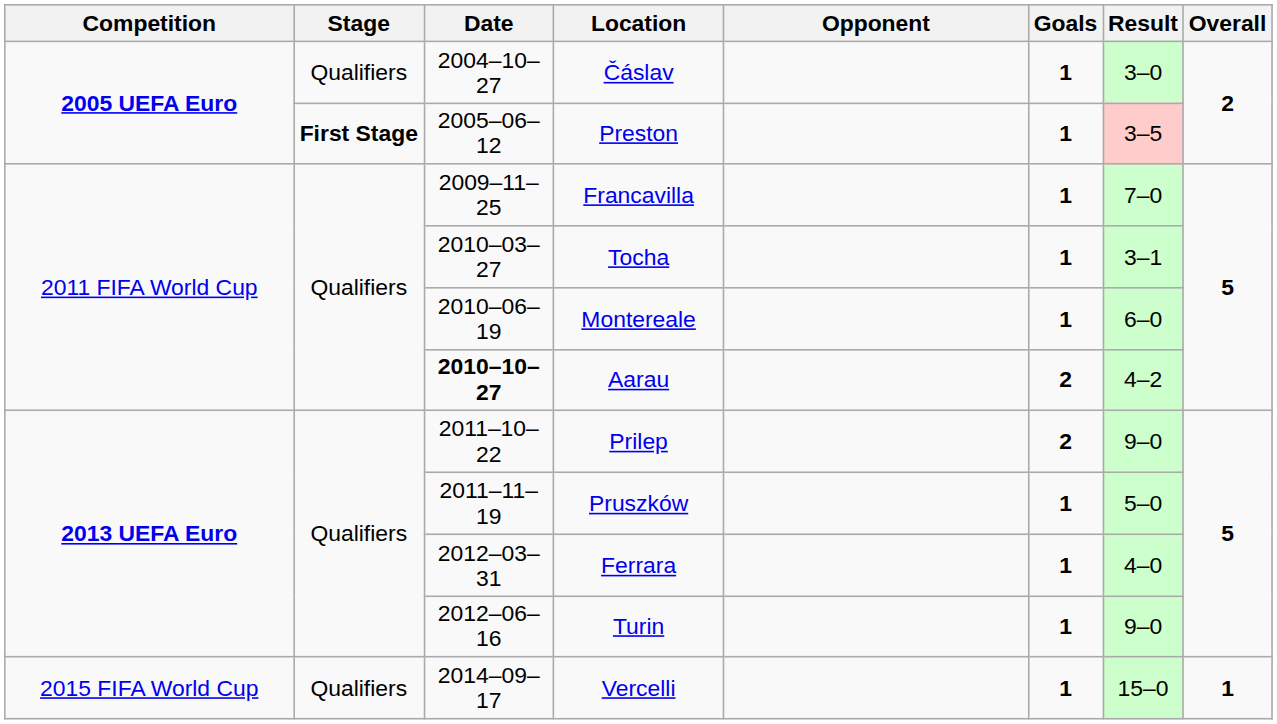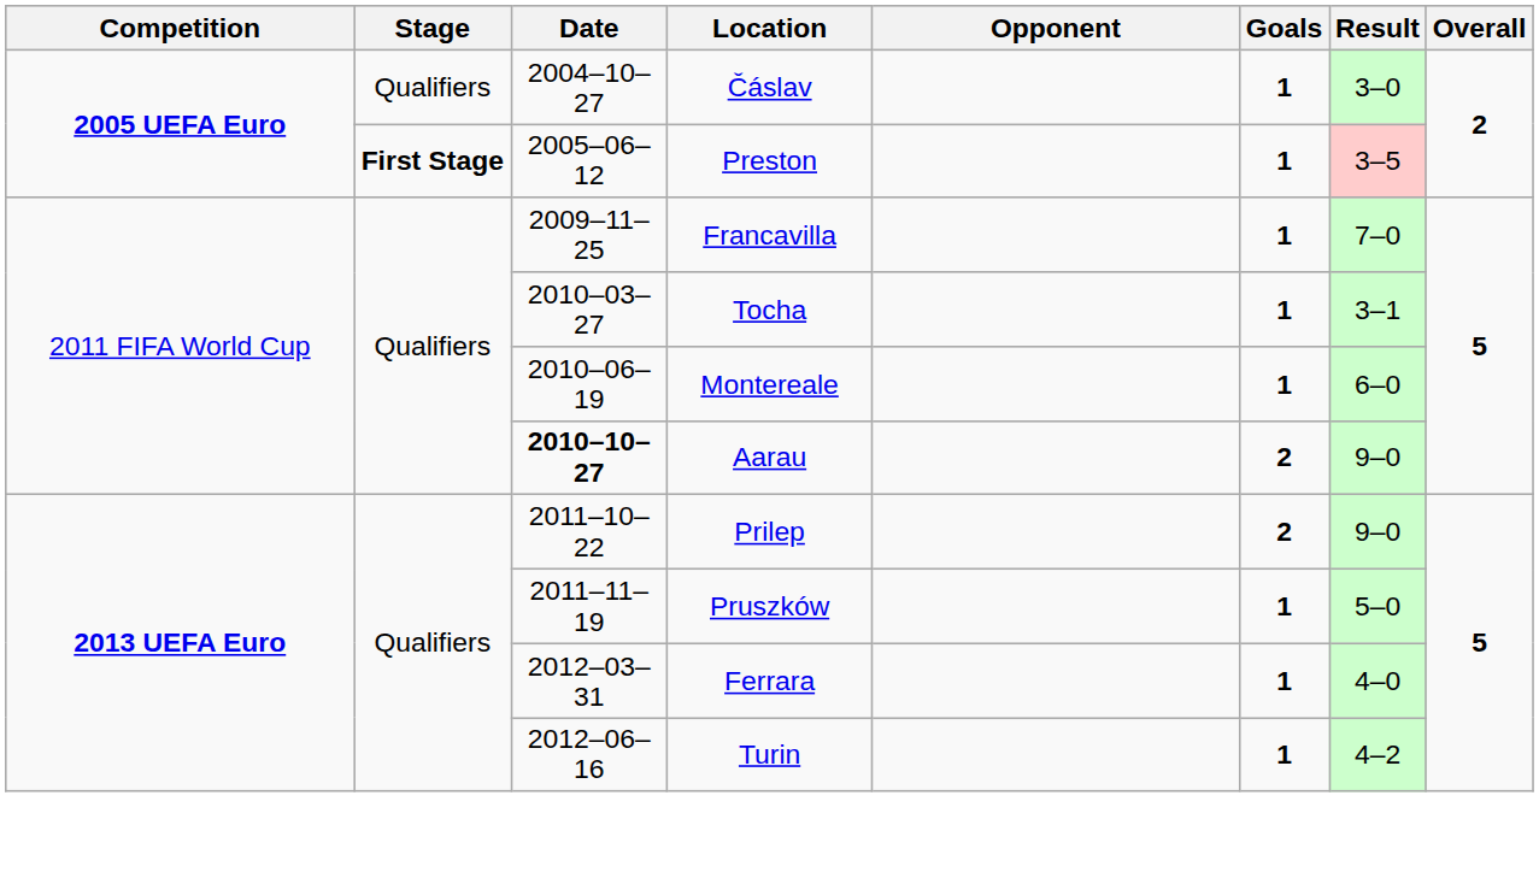Aarau | Result: 4–2 -> 9–0
Turin | Result: 9–0 -> 4–2
- row: 2015 FIFA World Cup | Qualifiers | 2014–09–17 | Vercelli | 1 | 15–0 | 1
